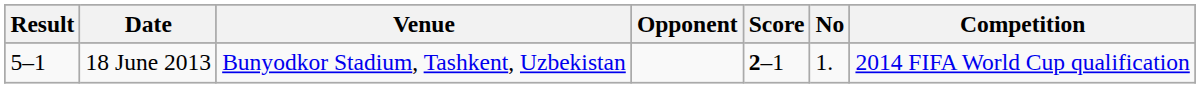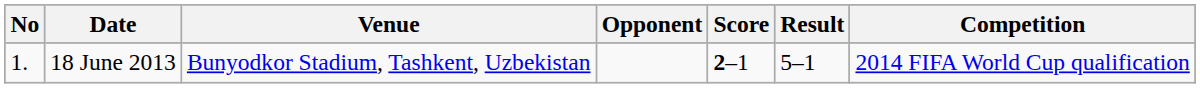columns swapped: No <-> Result
